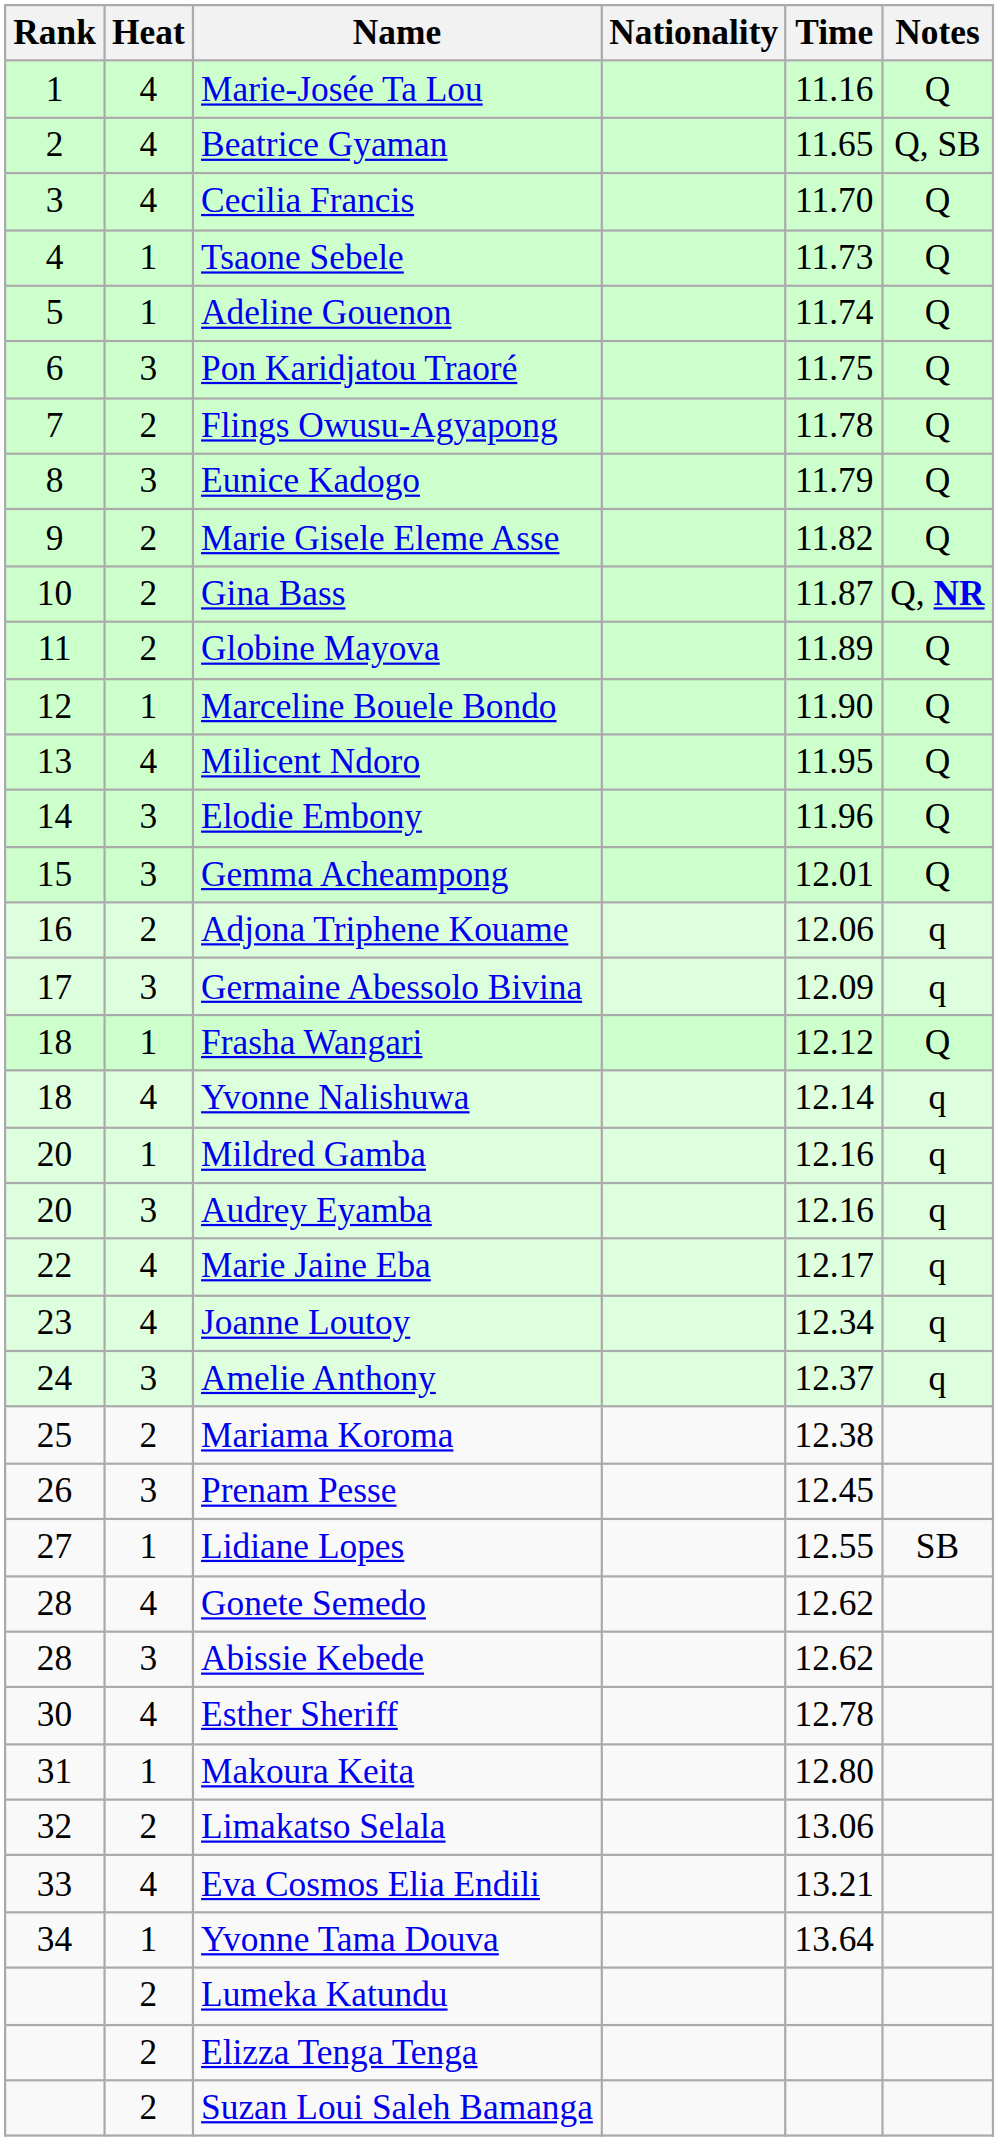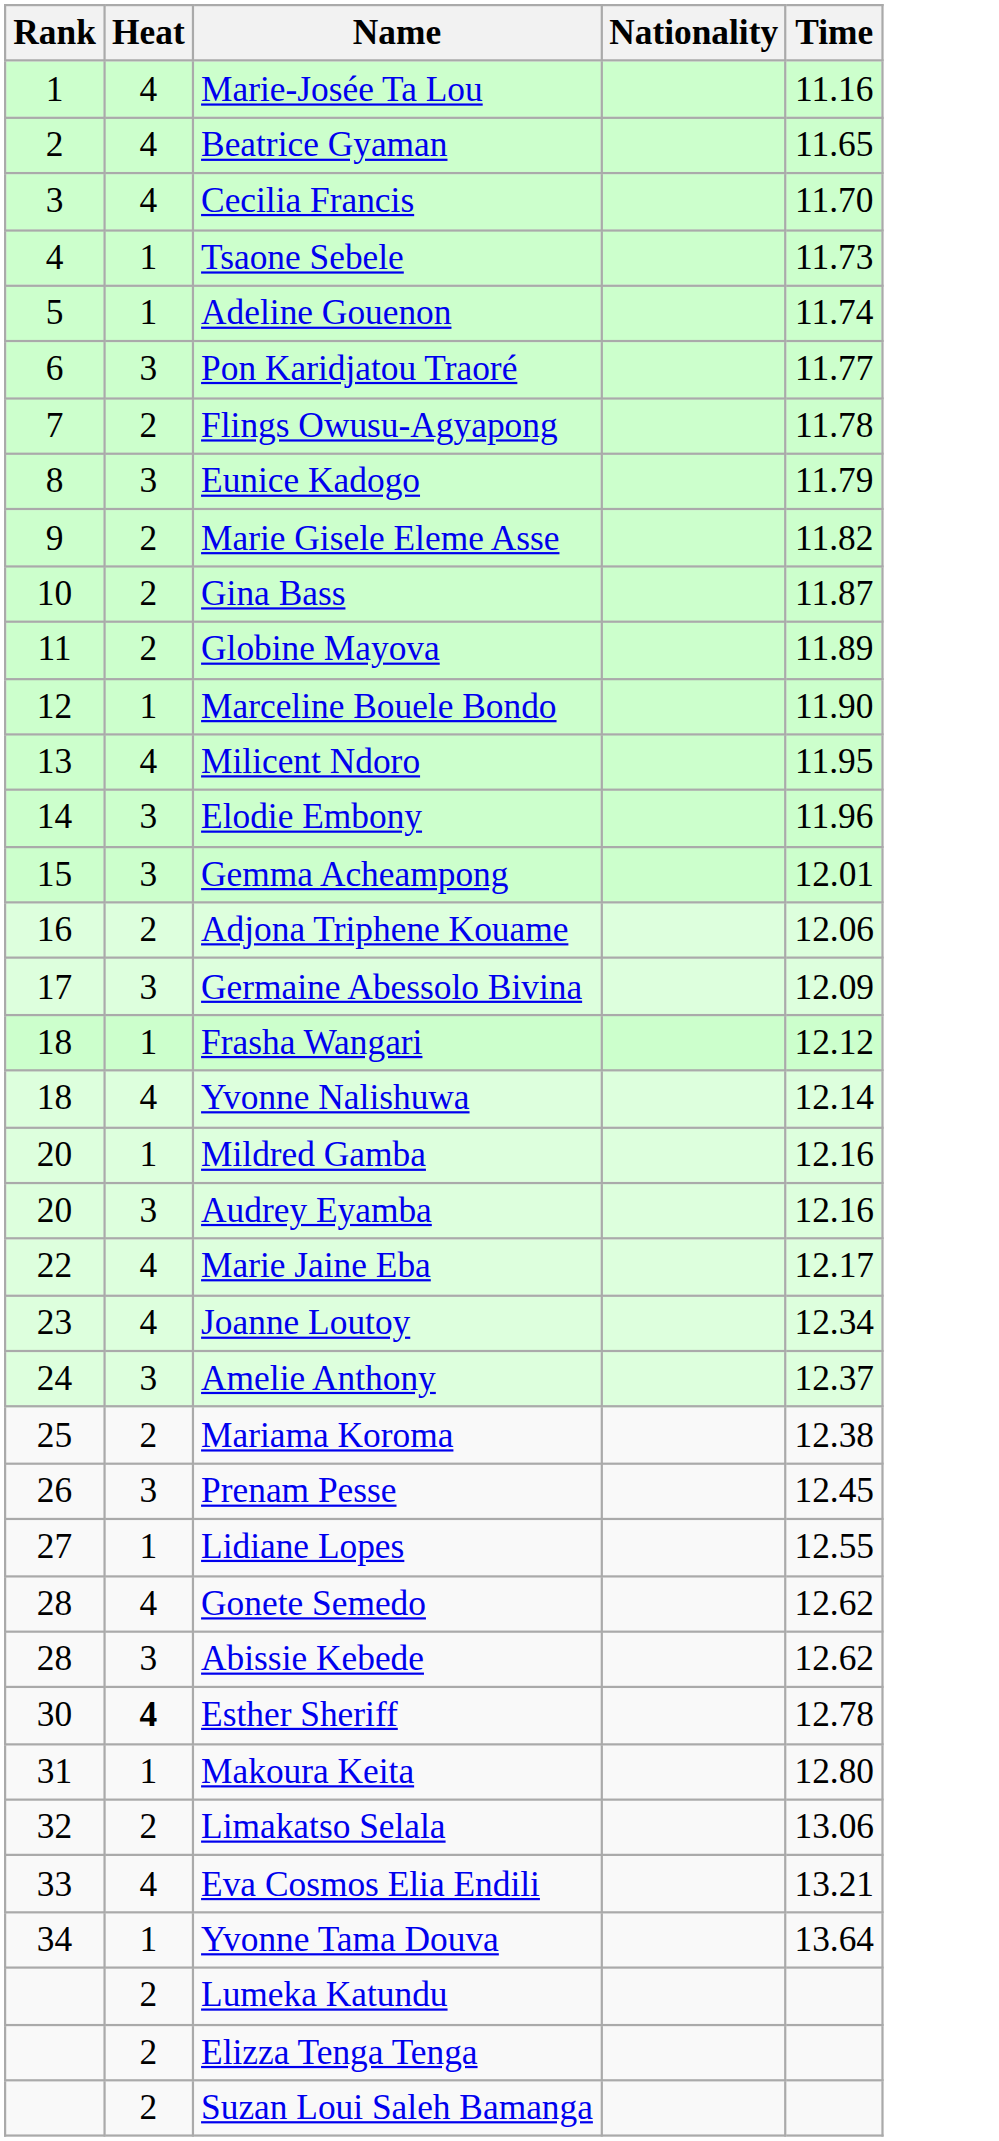- column: Notes | Q | Q, SB | Q | Q | Q | Q | Q | Q | Q | Q, NR | Q | Q | Q | Q | Q | q | q | Q | q | q | q | q | q | q | SB
Pon Karidjatou Traoré | Time: 11.75 -> 11.77
Esther Sheriff | Heat: normal -> bold
